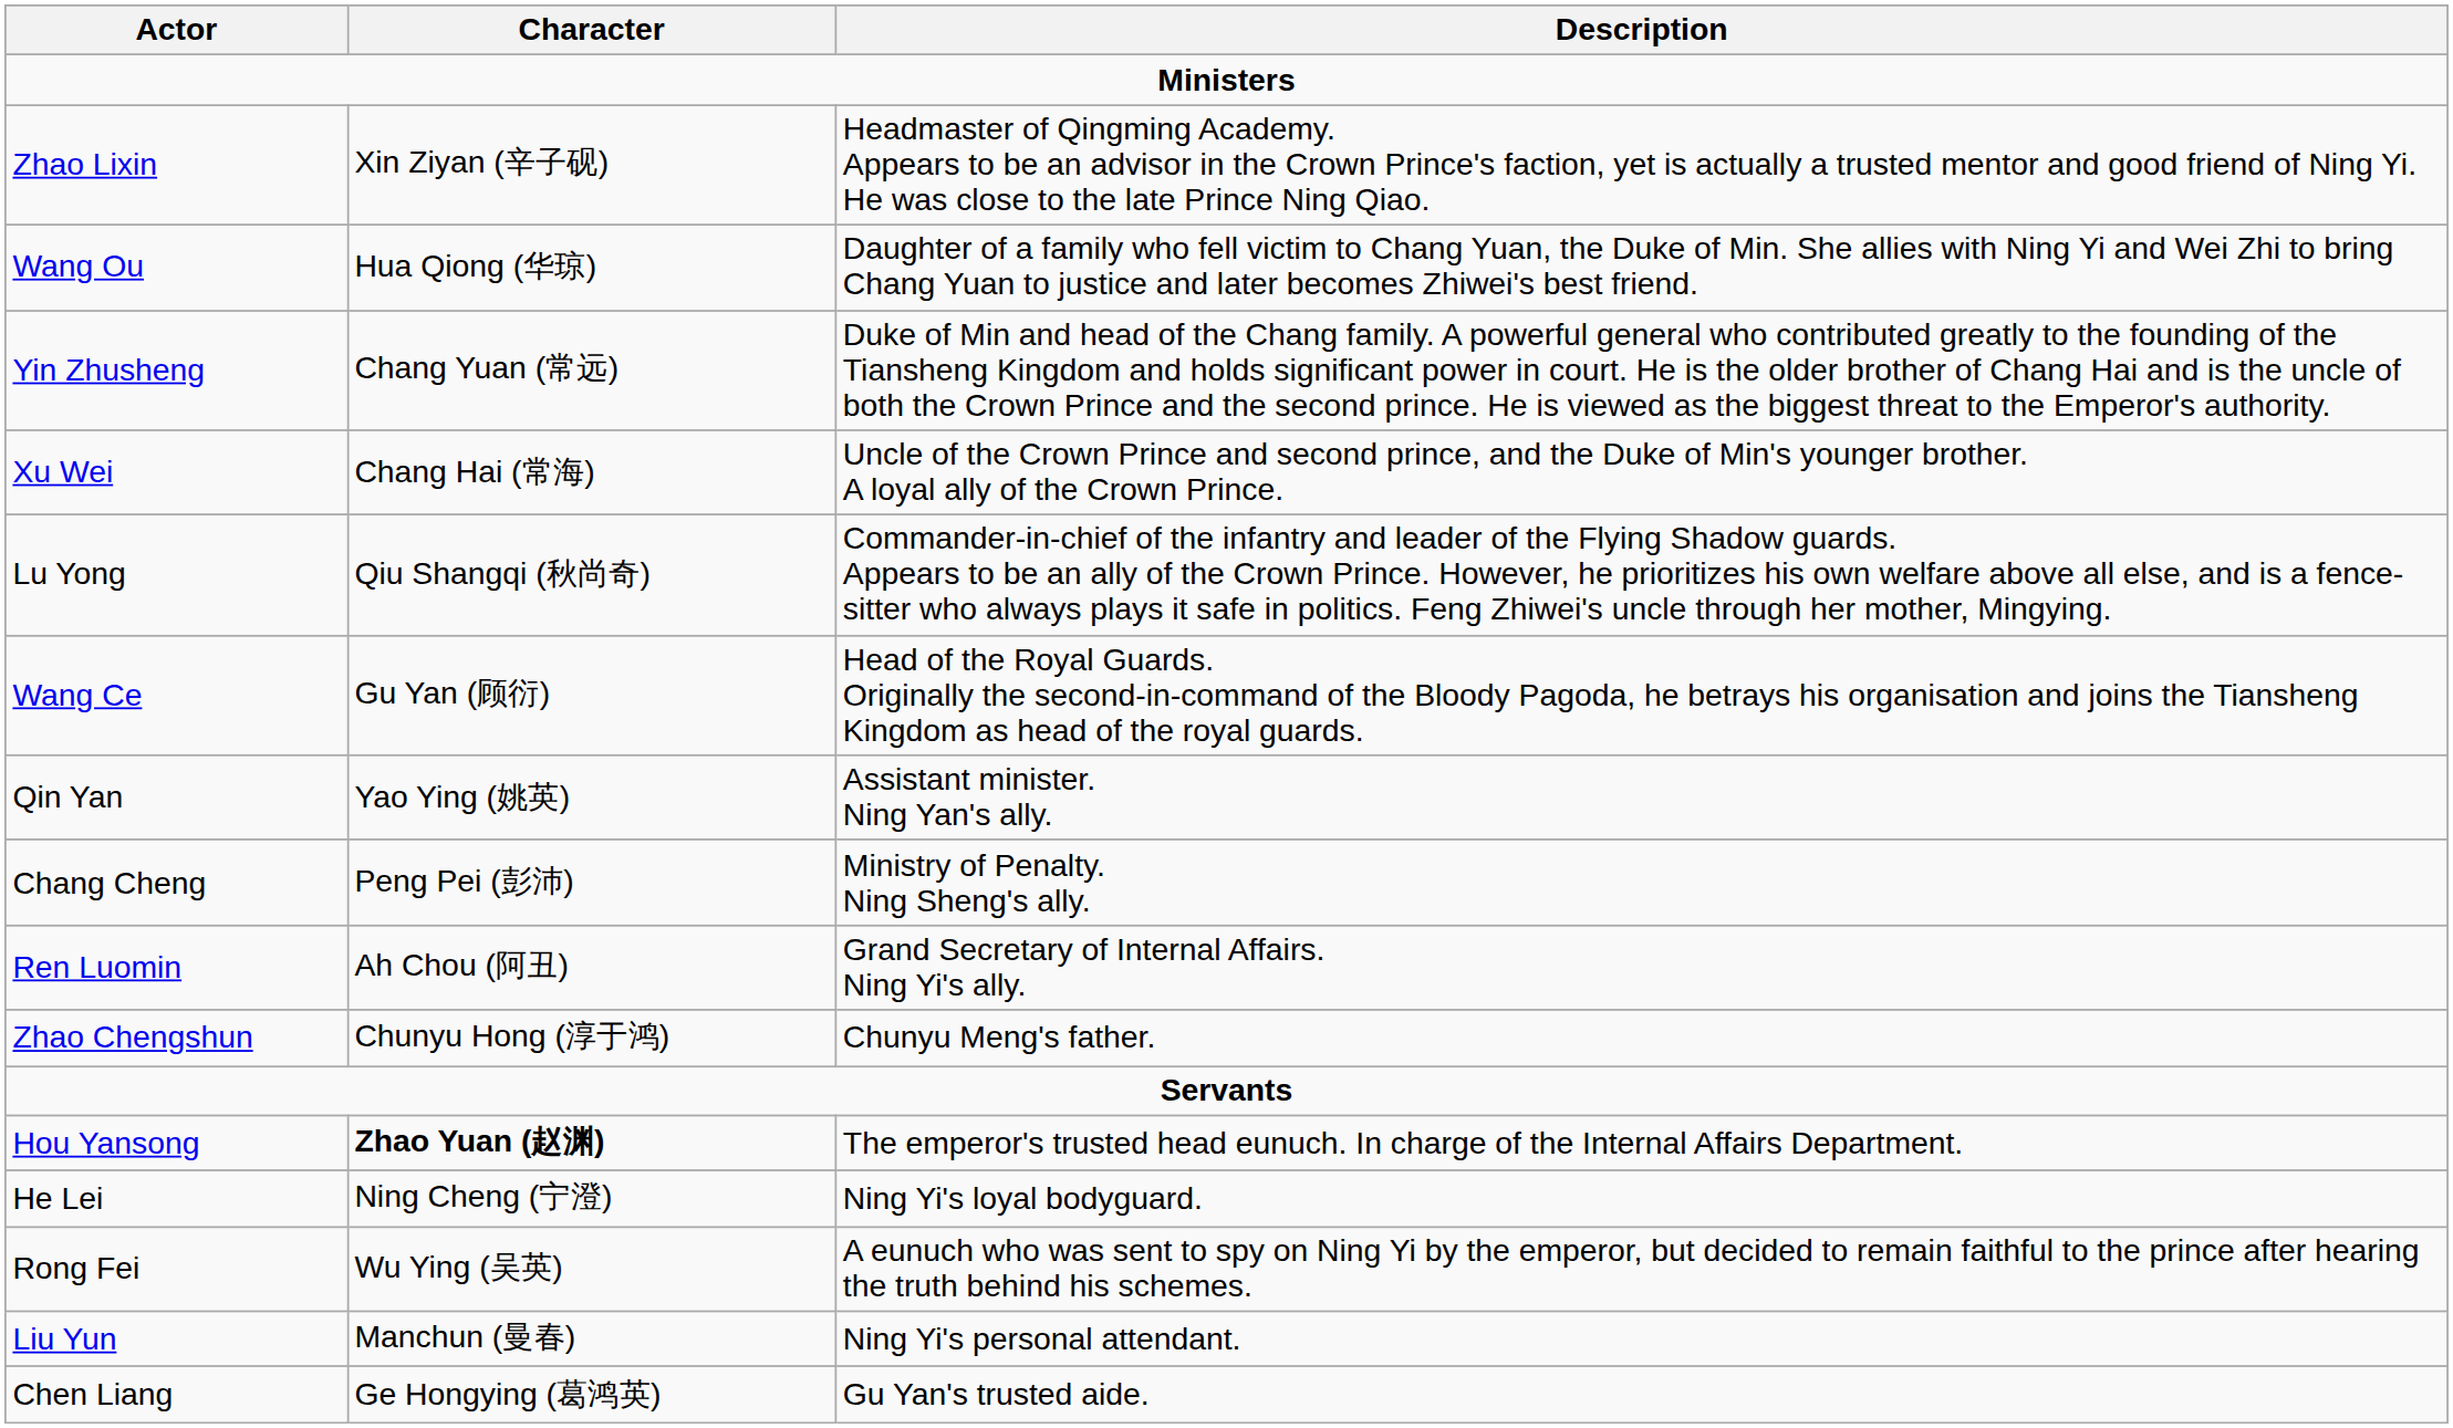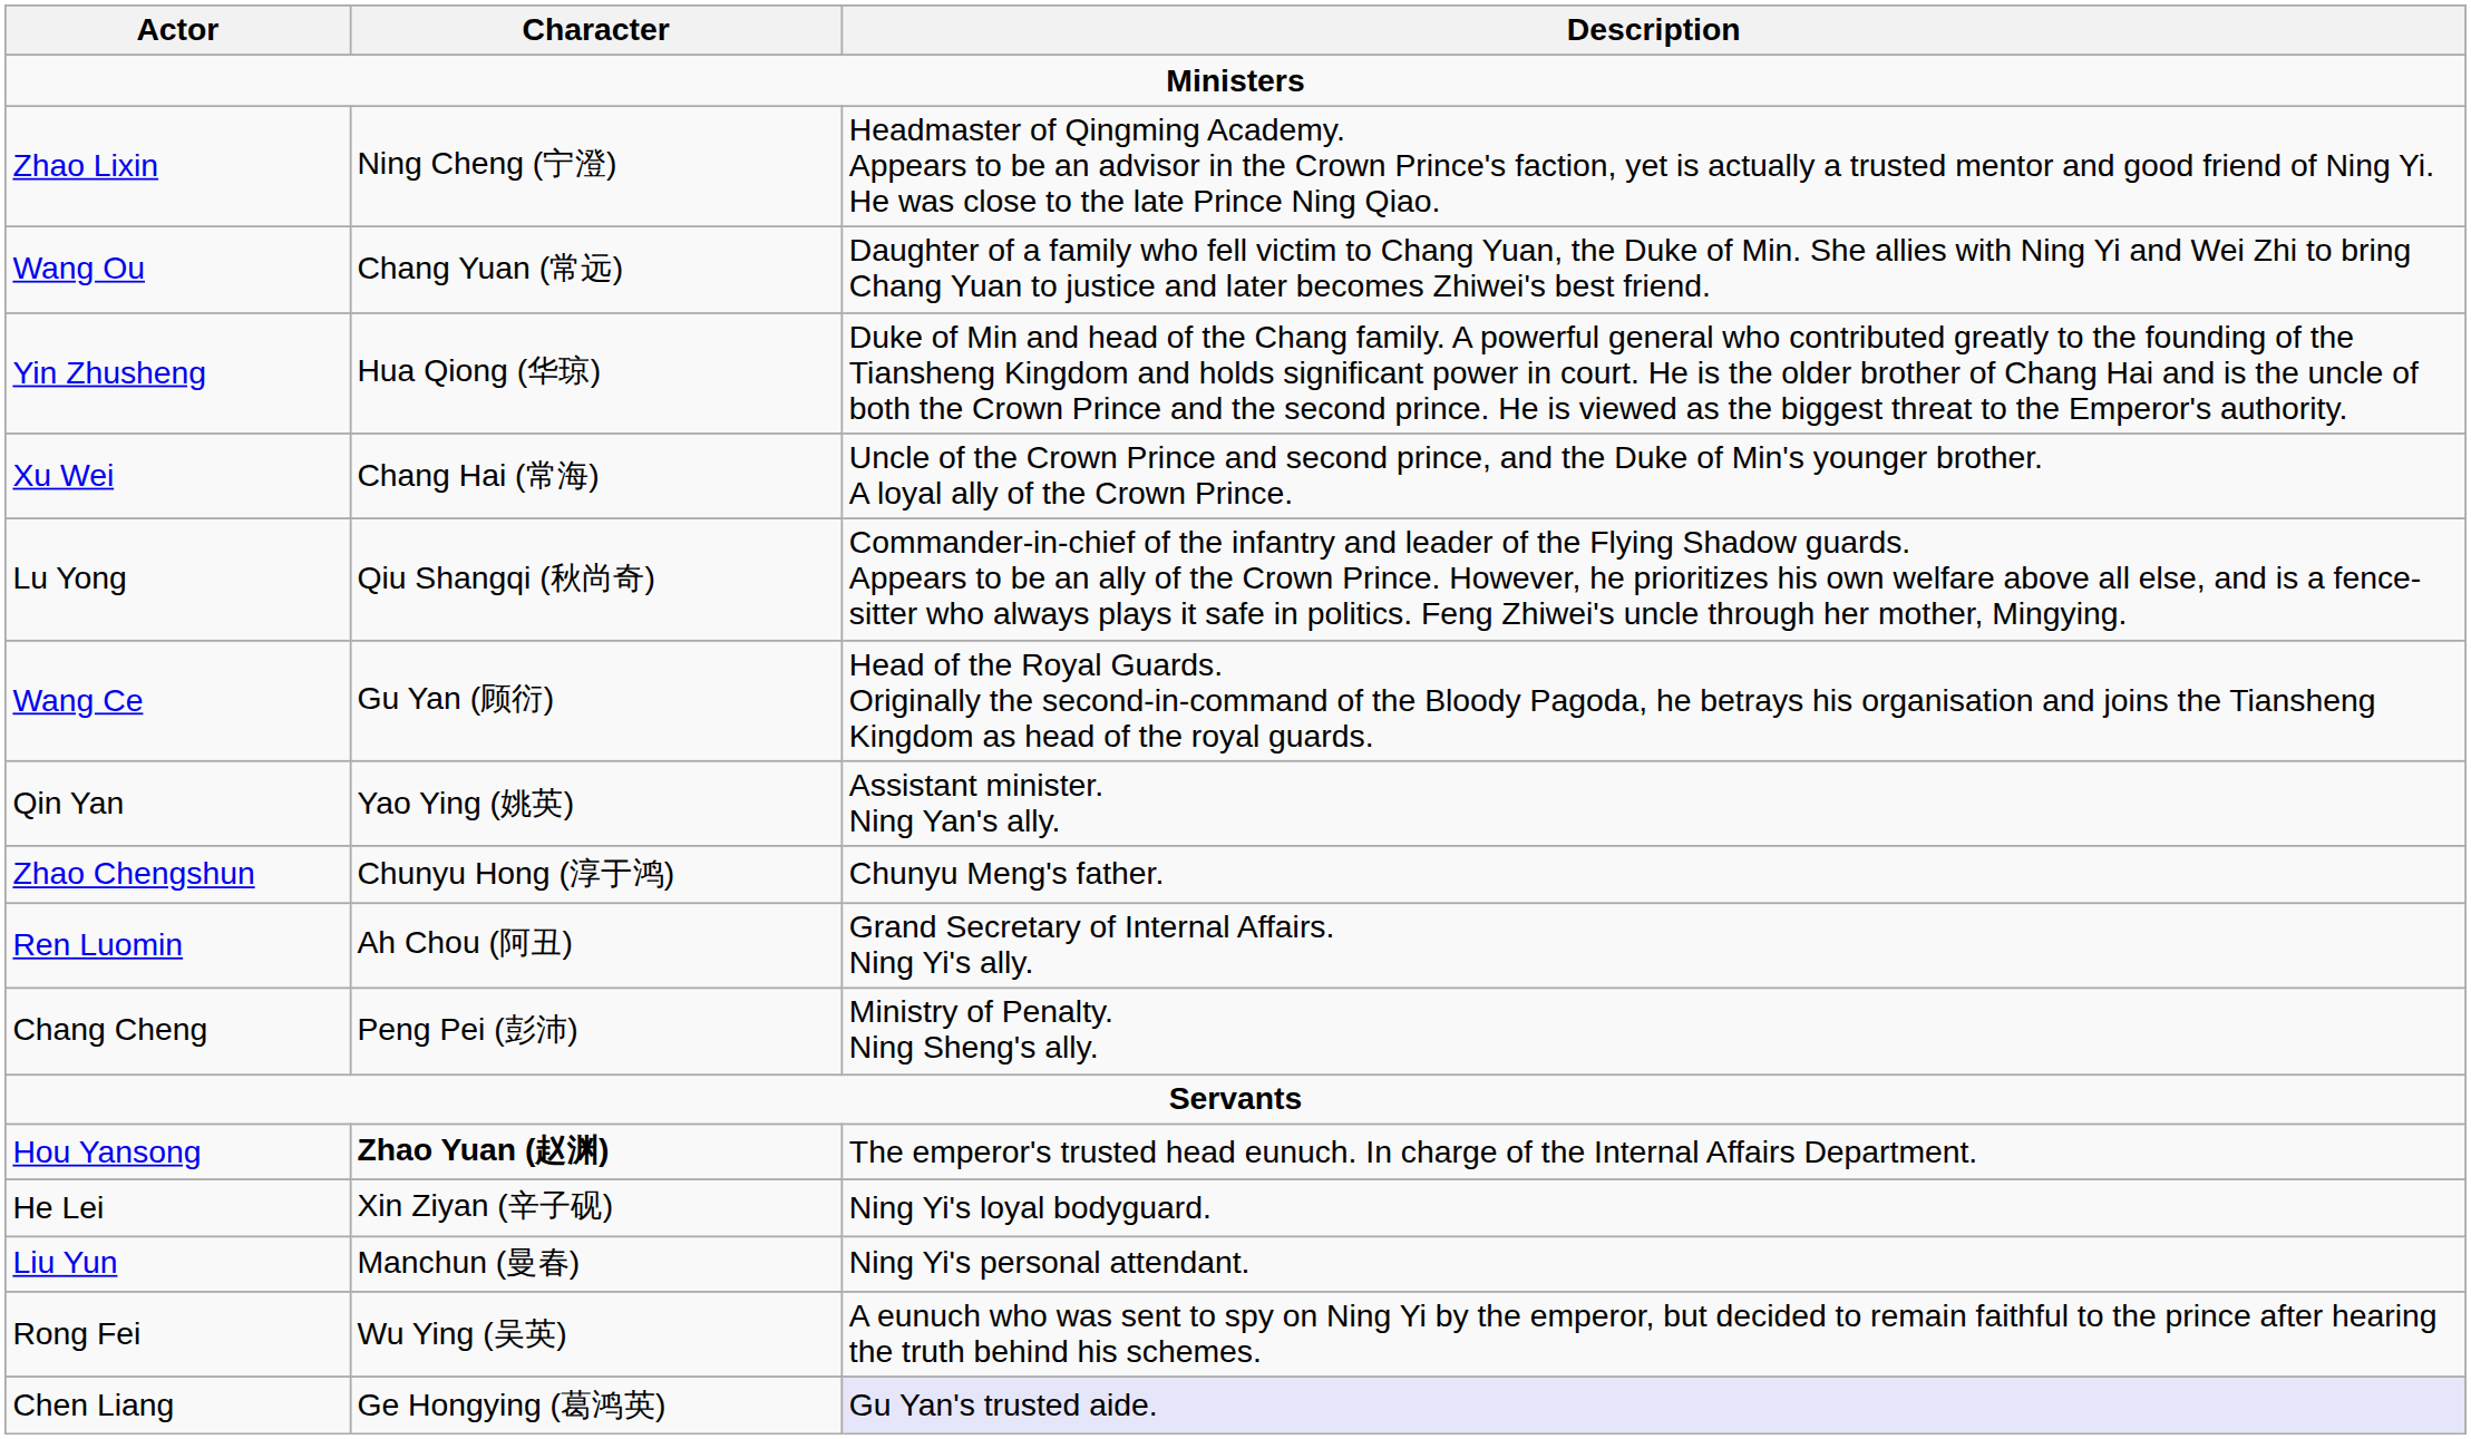Zhao Lixin | Character: Xin Ziyan (辛子砚) -> Ning Cheng (宁澄)
Wang Ou | Character: Hua Qiong (华琼) -> Chang Yuan (常远)
Yin Zhusheng | Character: Chang Yuan (常远) -> Hua Qiong (华琼)
rows swapped: Chang Cheng <-> Zhao Chengshun
He Lei | Character: Ning Cheng (宁澄) -> Xin Ziyan (辛子砚)
rows swapped: Liu Yun <-> Rong Fei
Chen Liang | Description: no background -> lavender background
